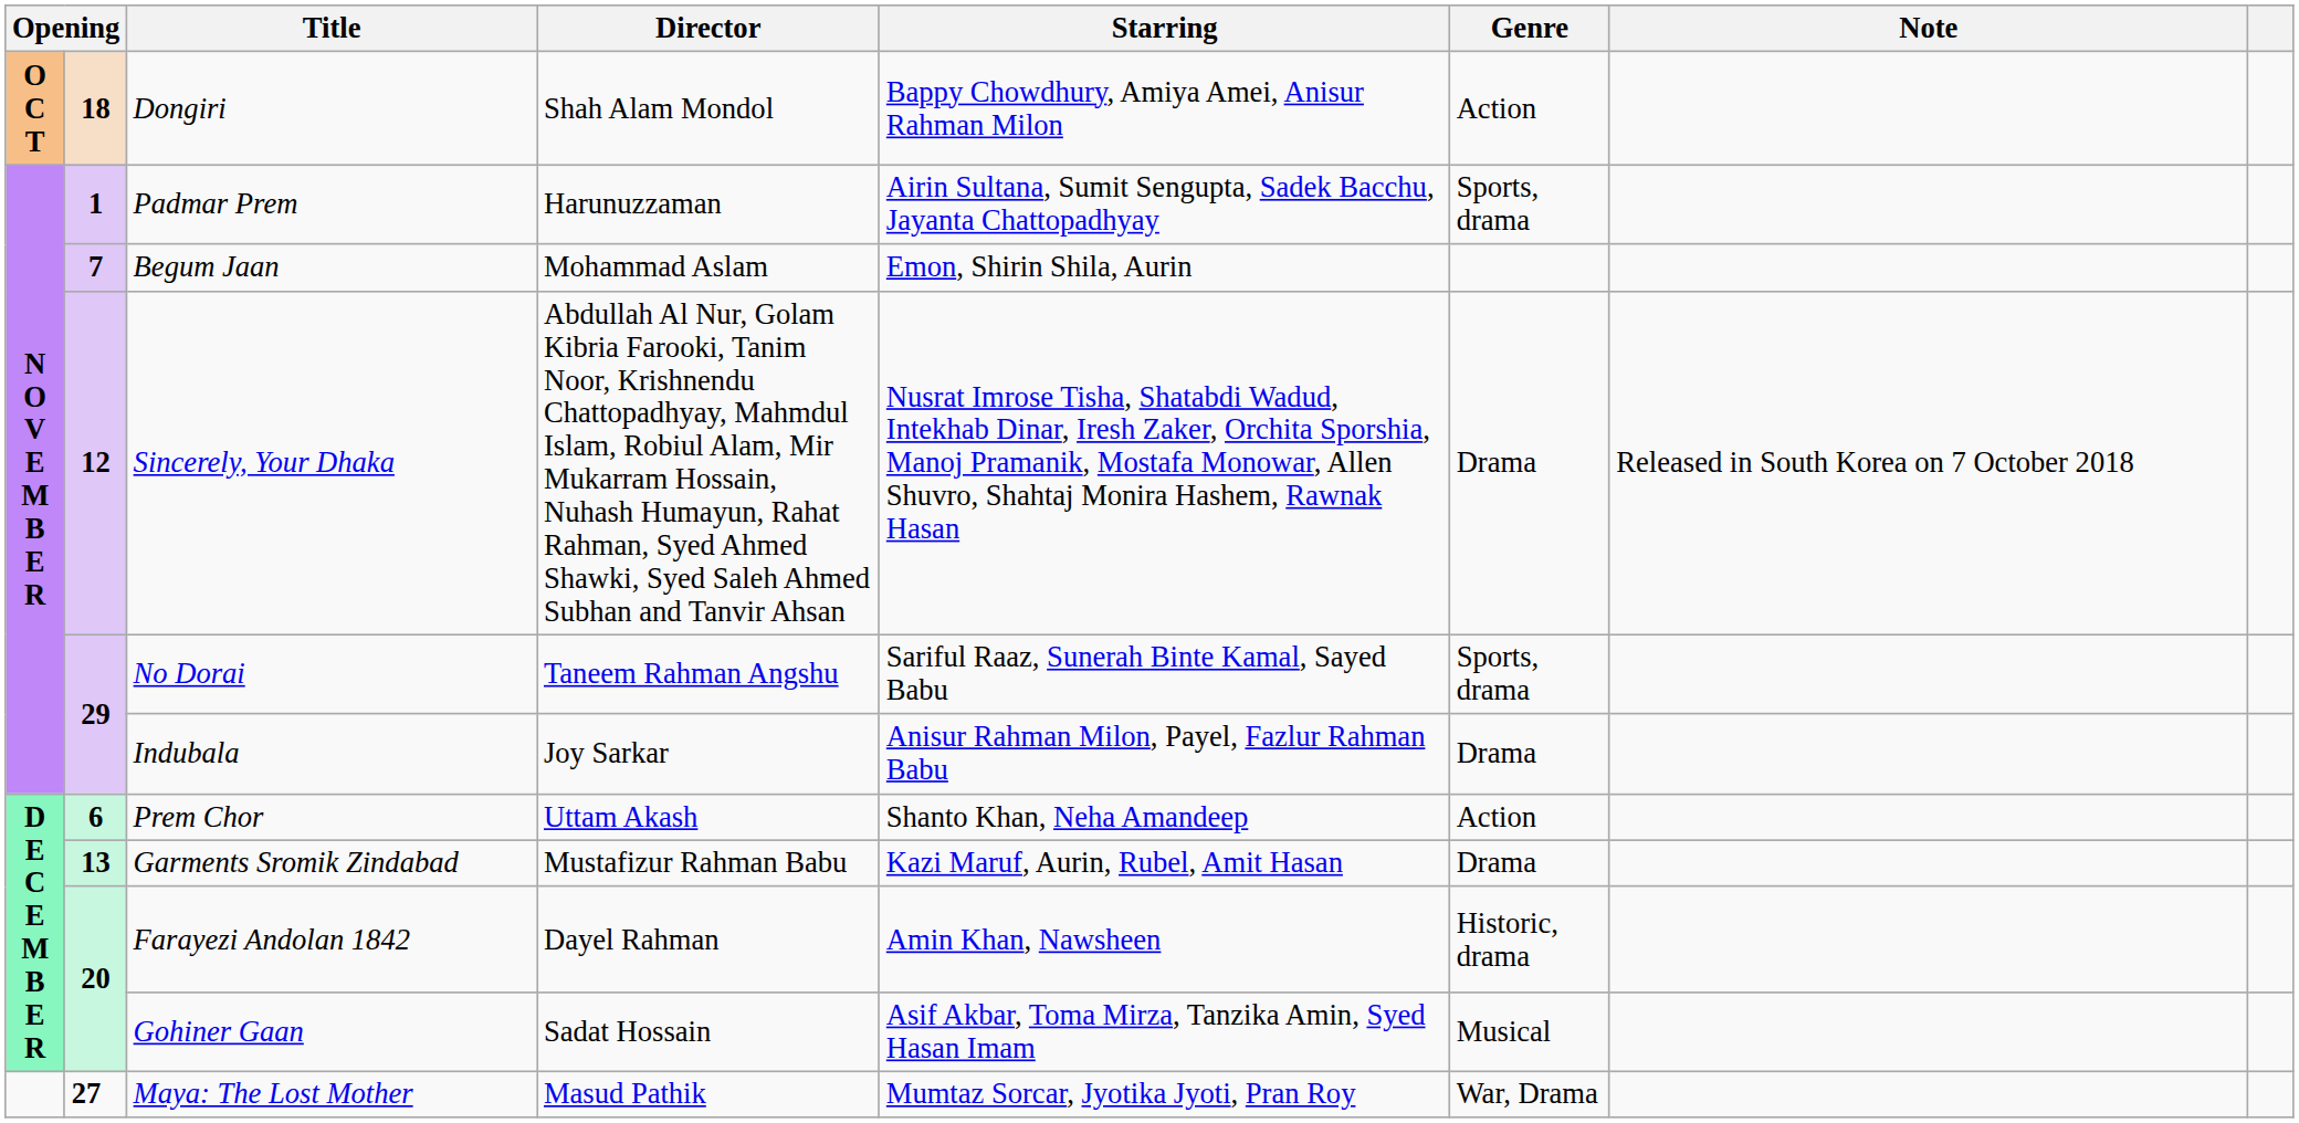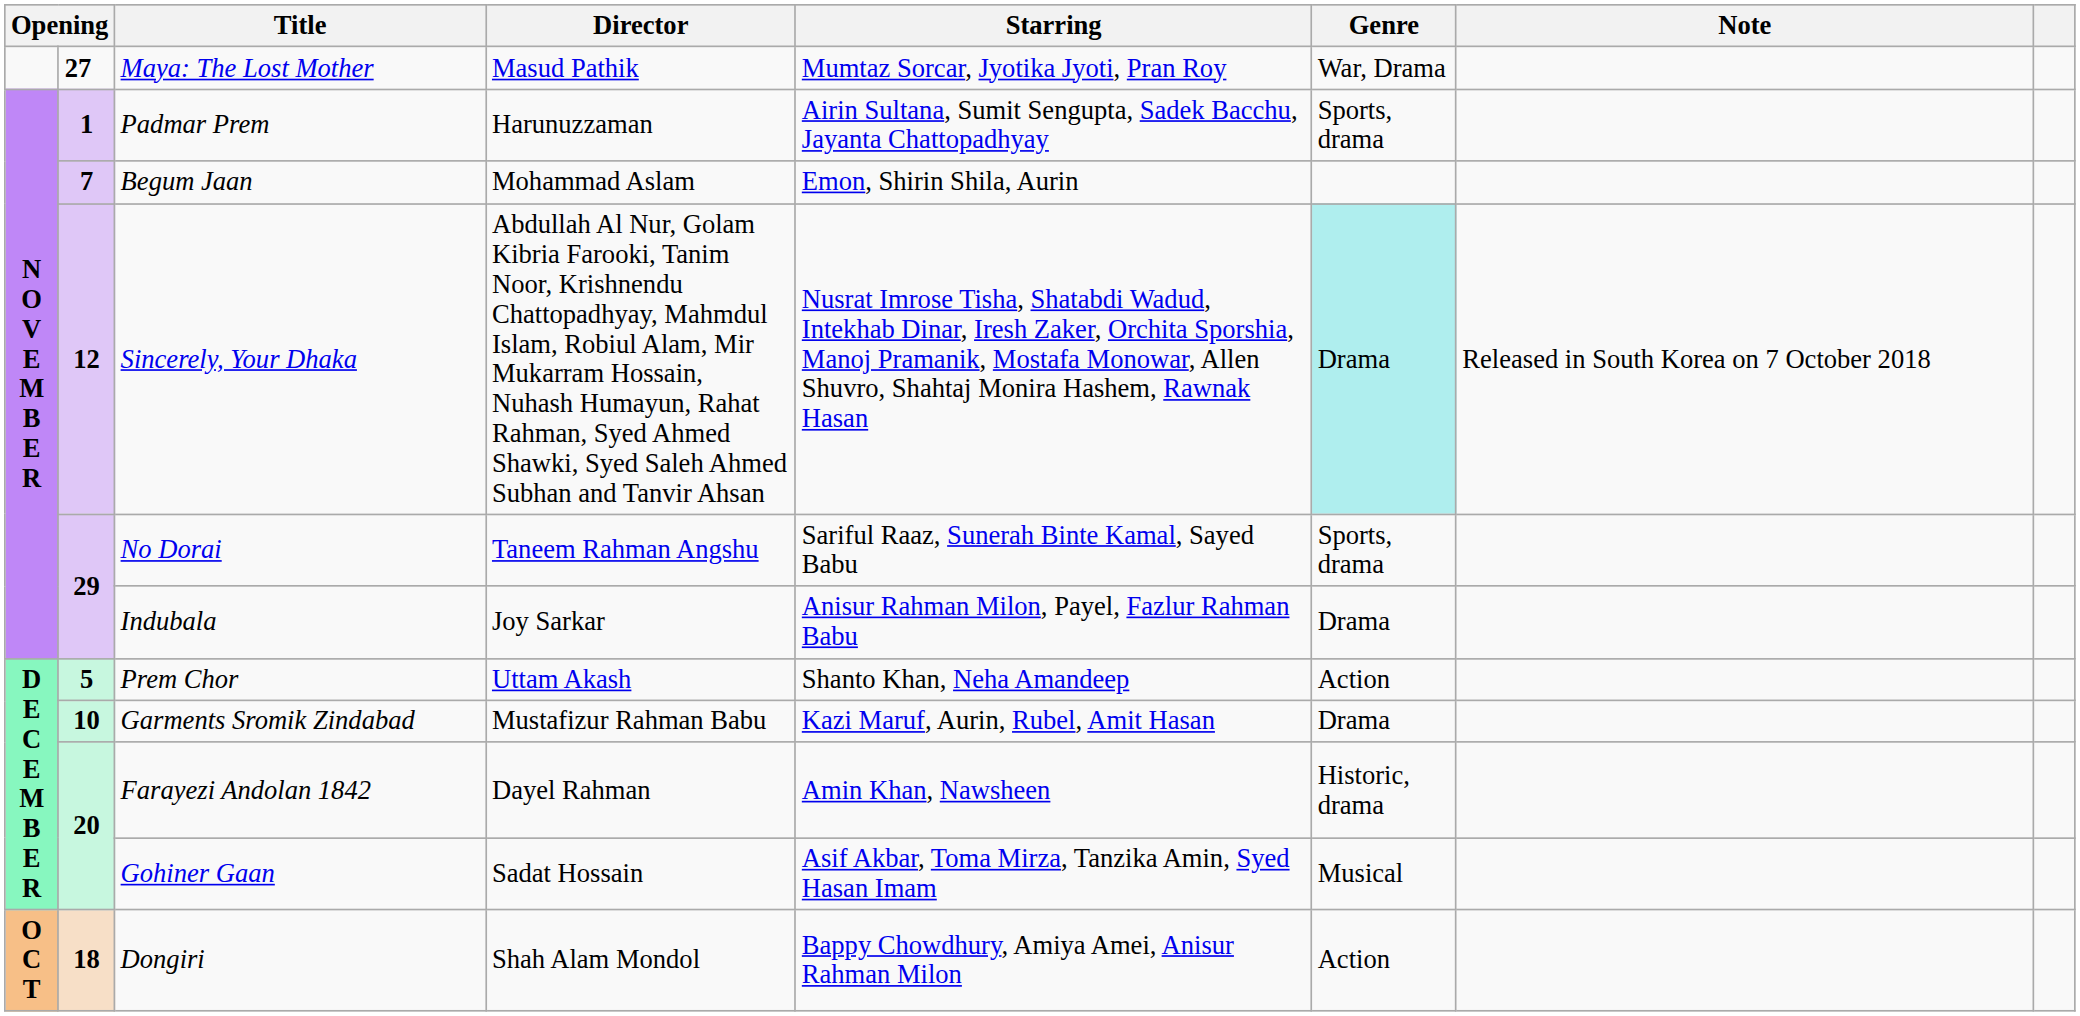rows swapped: Dongiri <-> Maya: The Lost Mother
Sincerely, Your Dhaka | Genre: no background -> paleturquoise background
Prem Chor | column 2: 6 -> 5
Garments Sromik Zindabad | column 2: 13 -> 10
